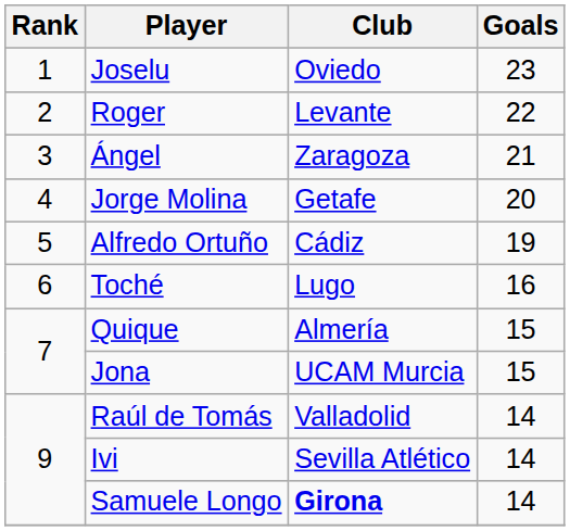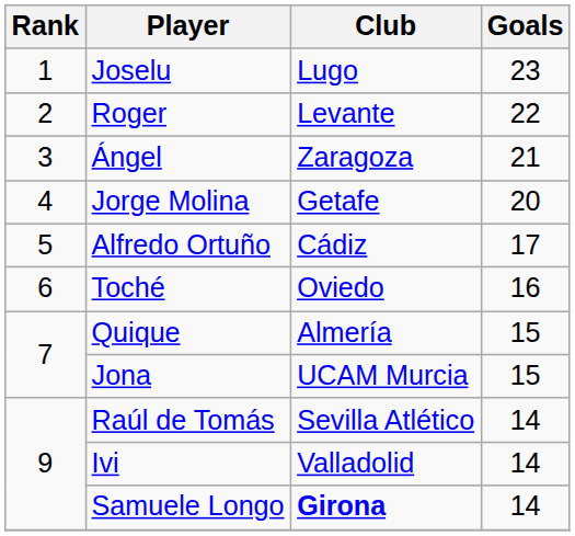Joselu | Club: Oviedo -> Lugo
Alfredo Ortuño | Goals: 19 -> 17
Toché | Club: Lugo -> Oviedo
Raúl de Tomás | Club: Valladolid -> Sevilla Atlético
Ivi | Club: Sevilla Atlético -> Valladolid
